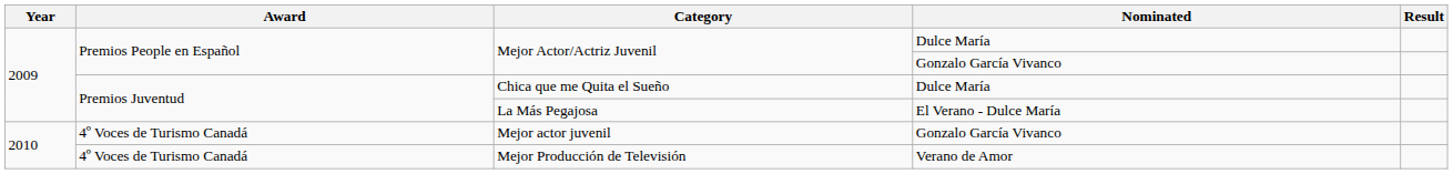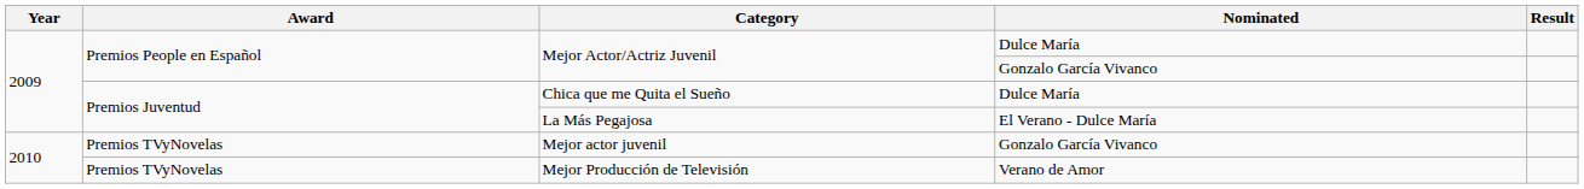Mejor actor juvenil | Award: 4º Voces de Turismo Canadá -> Premios TVyNovelas
Mejor Producción de Televisión | Award: 4º Voces de Turismo Canadá -> Premios TVyNovelas
